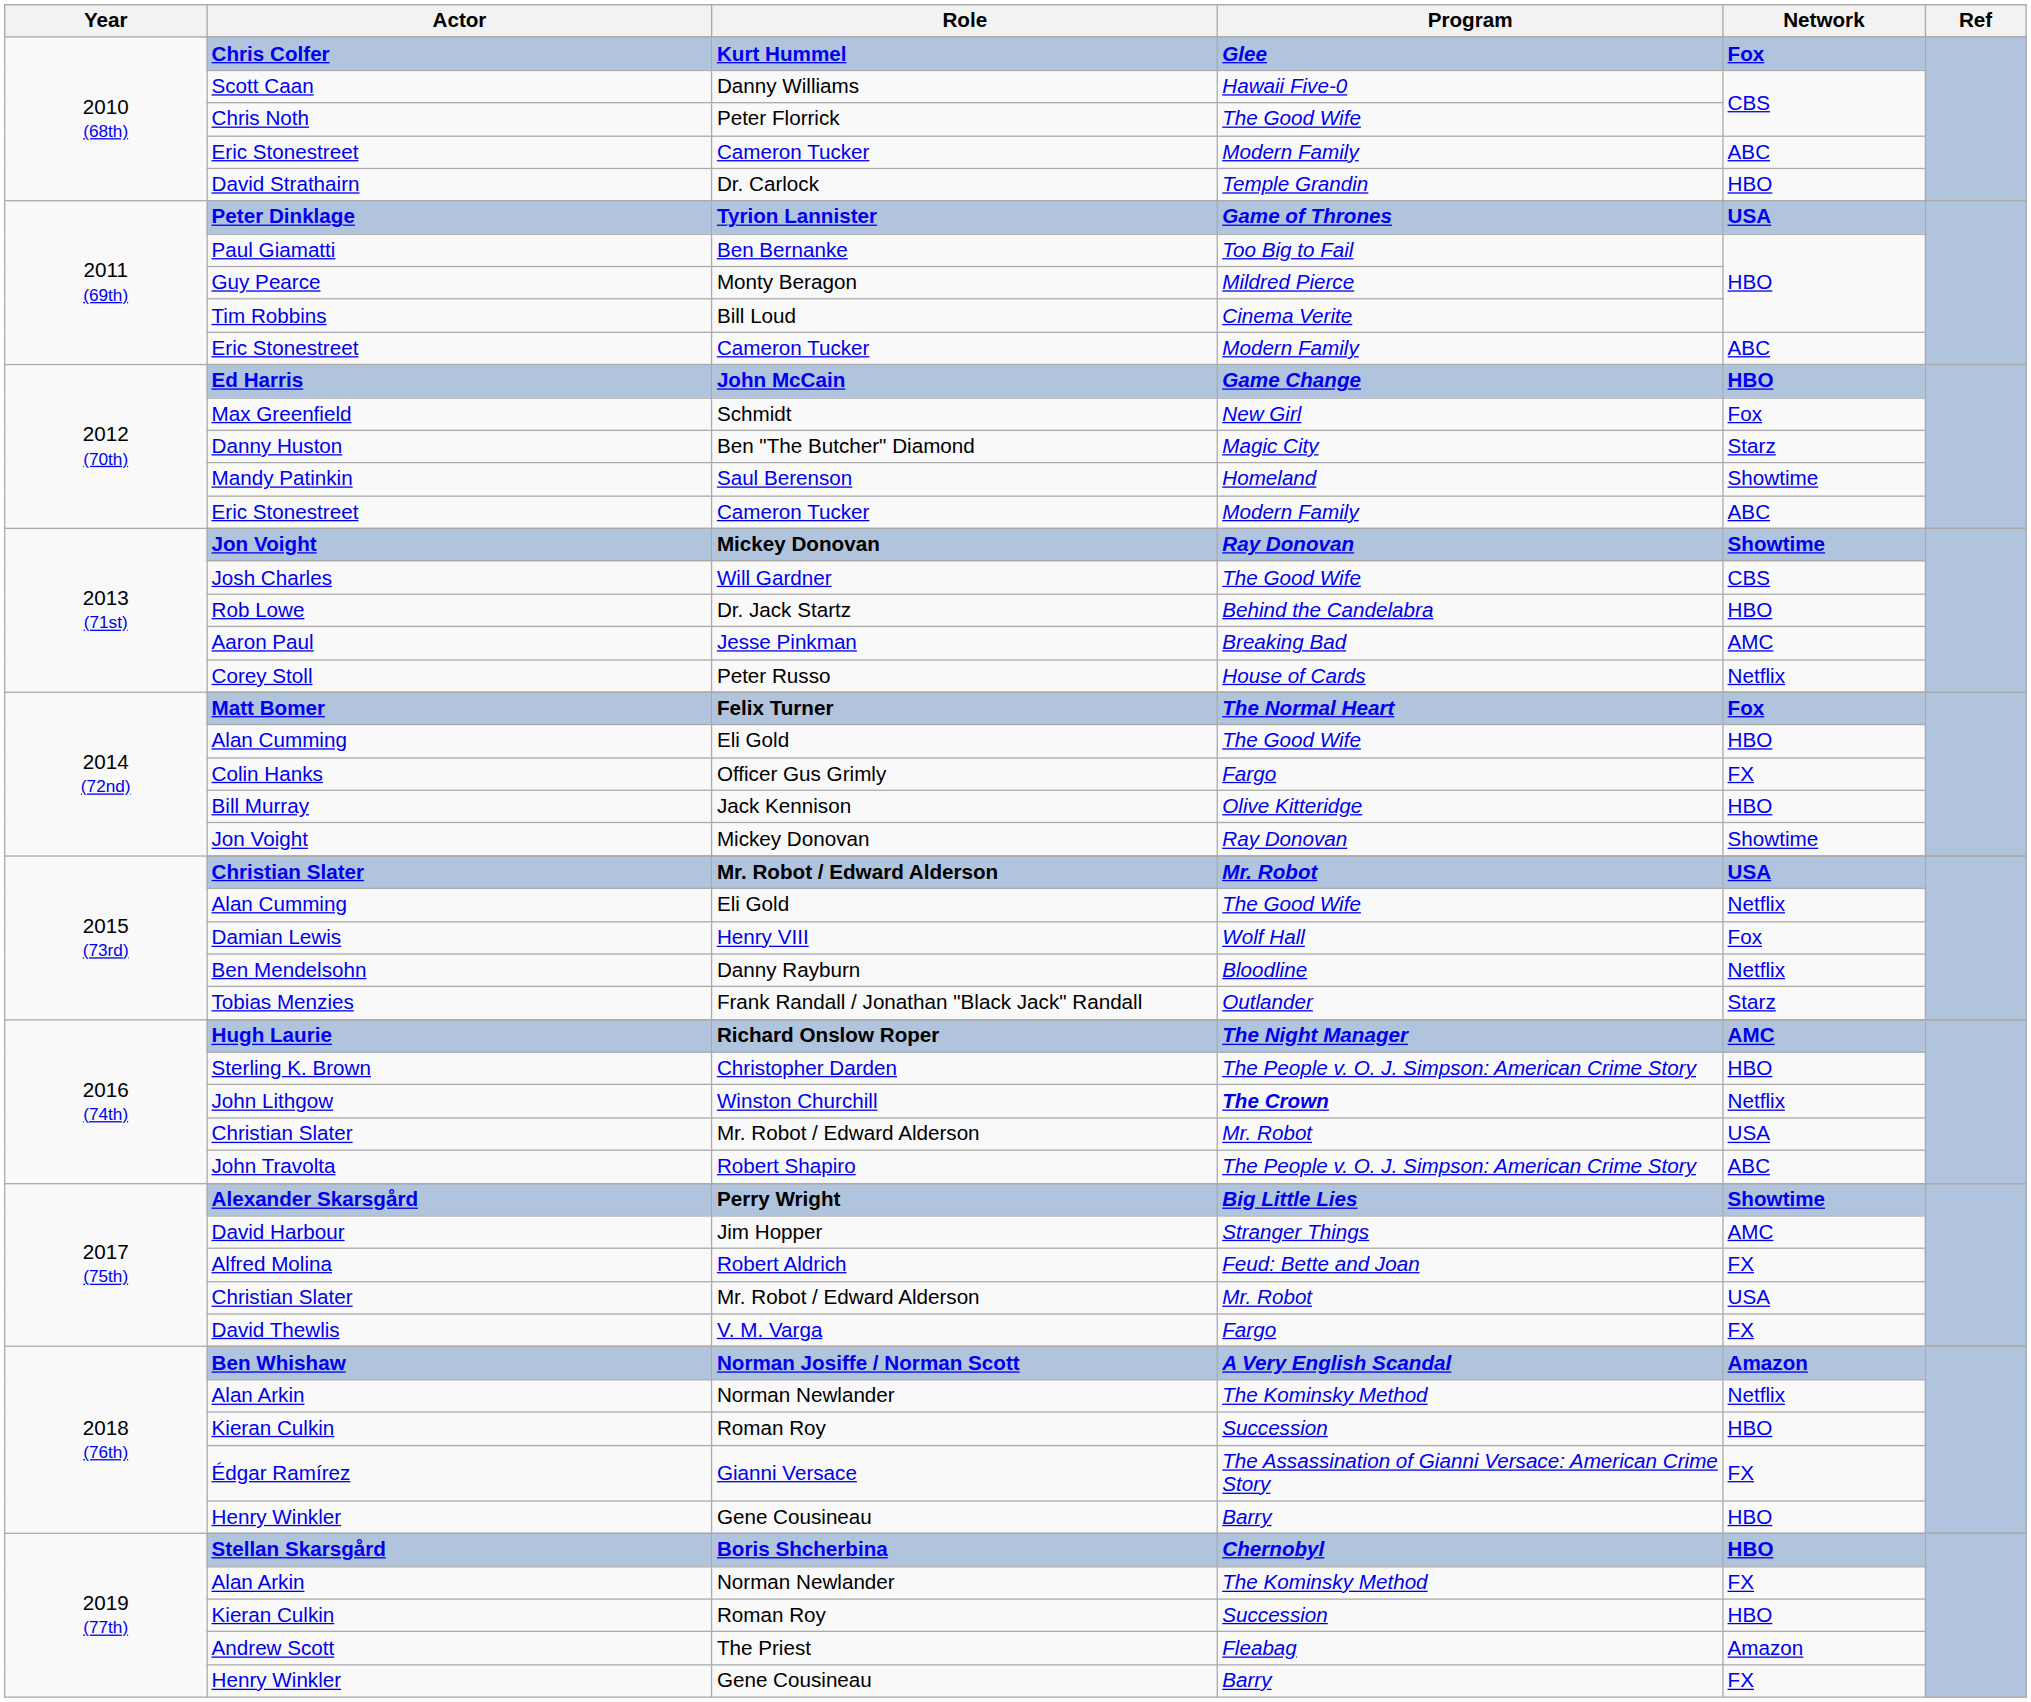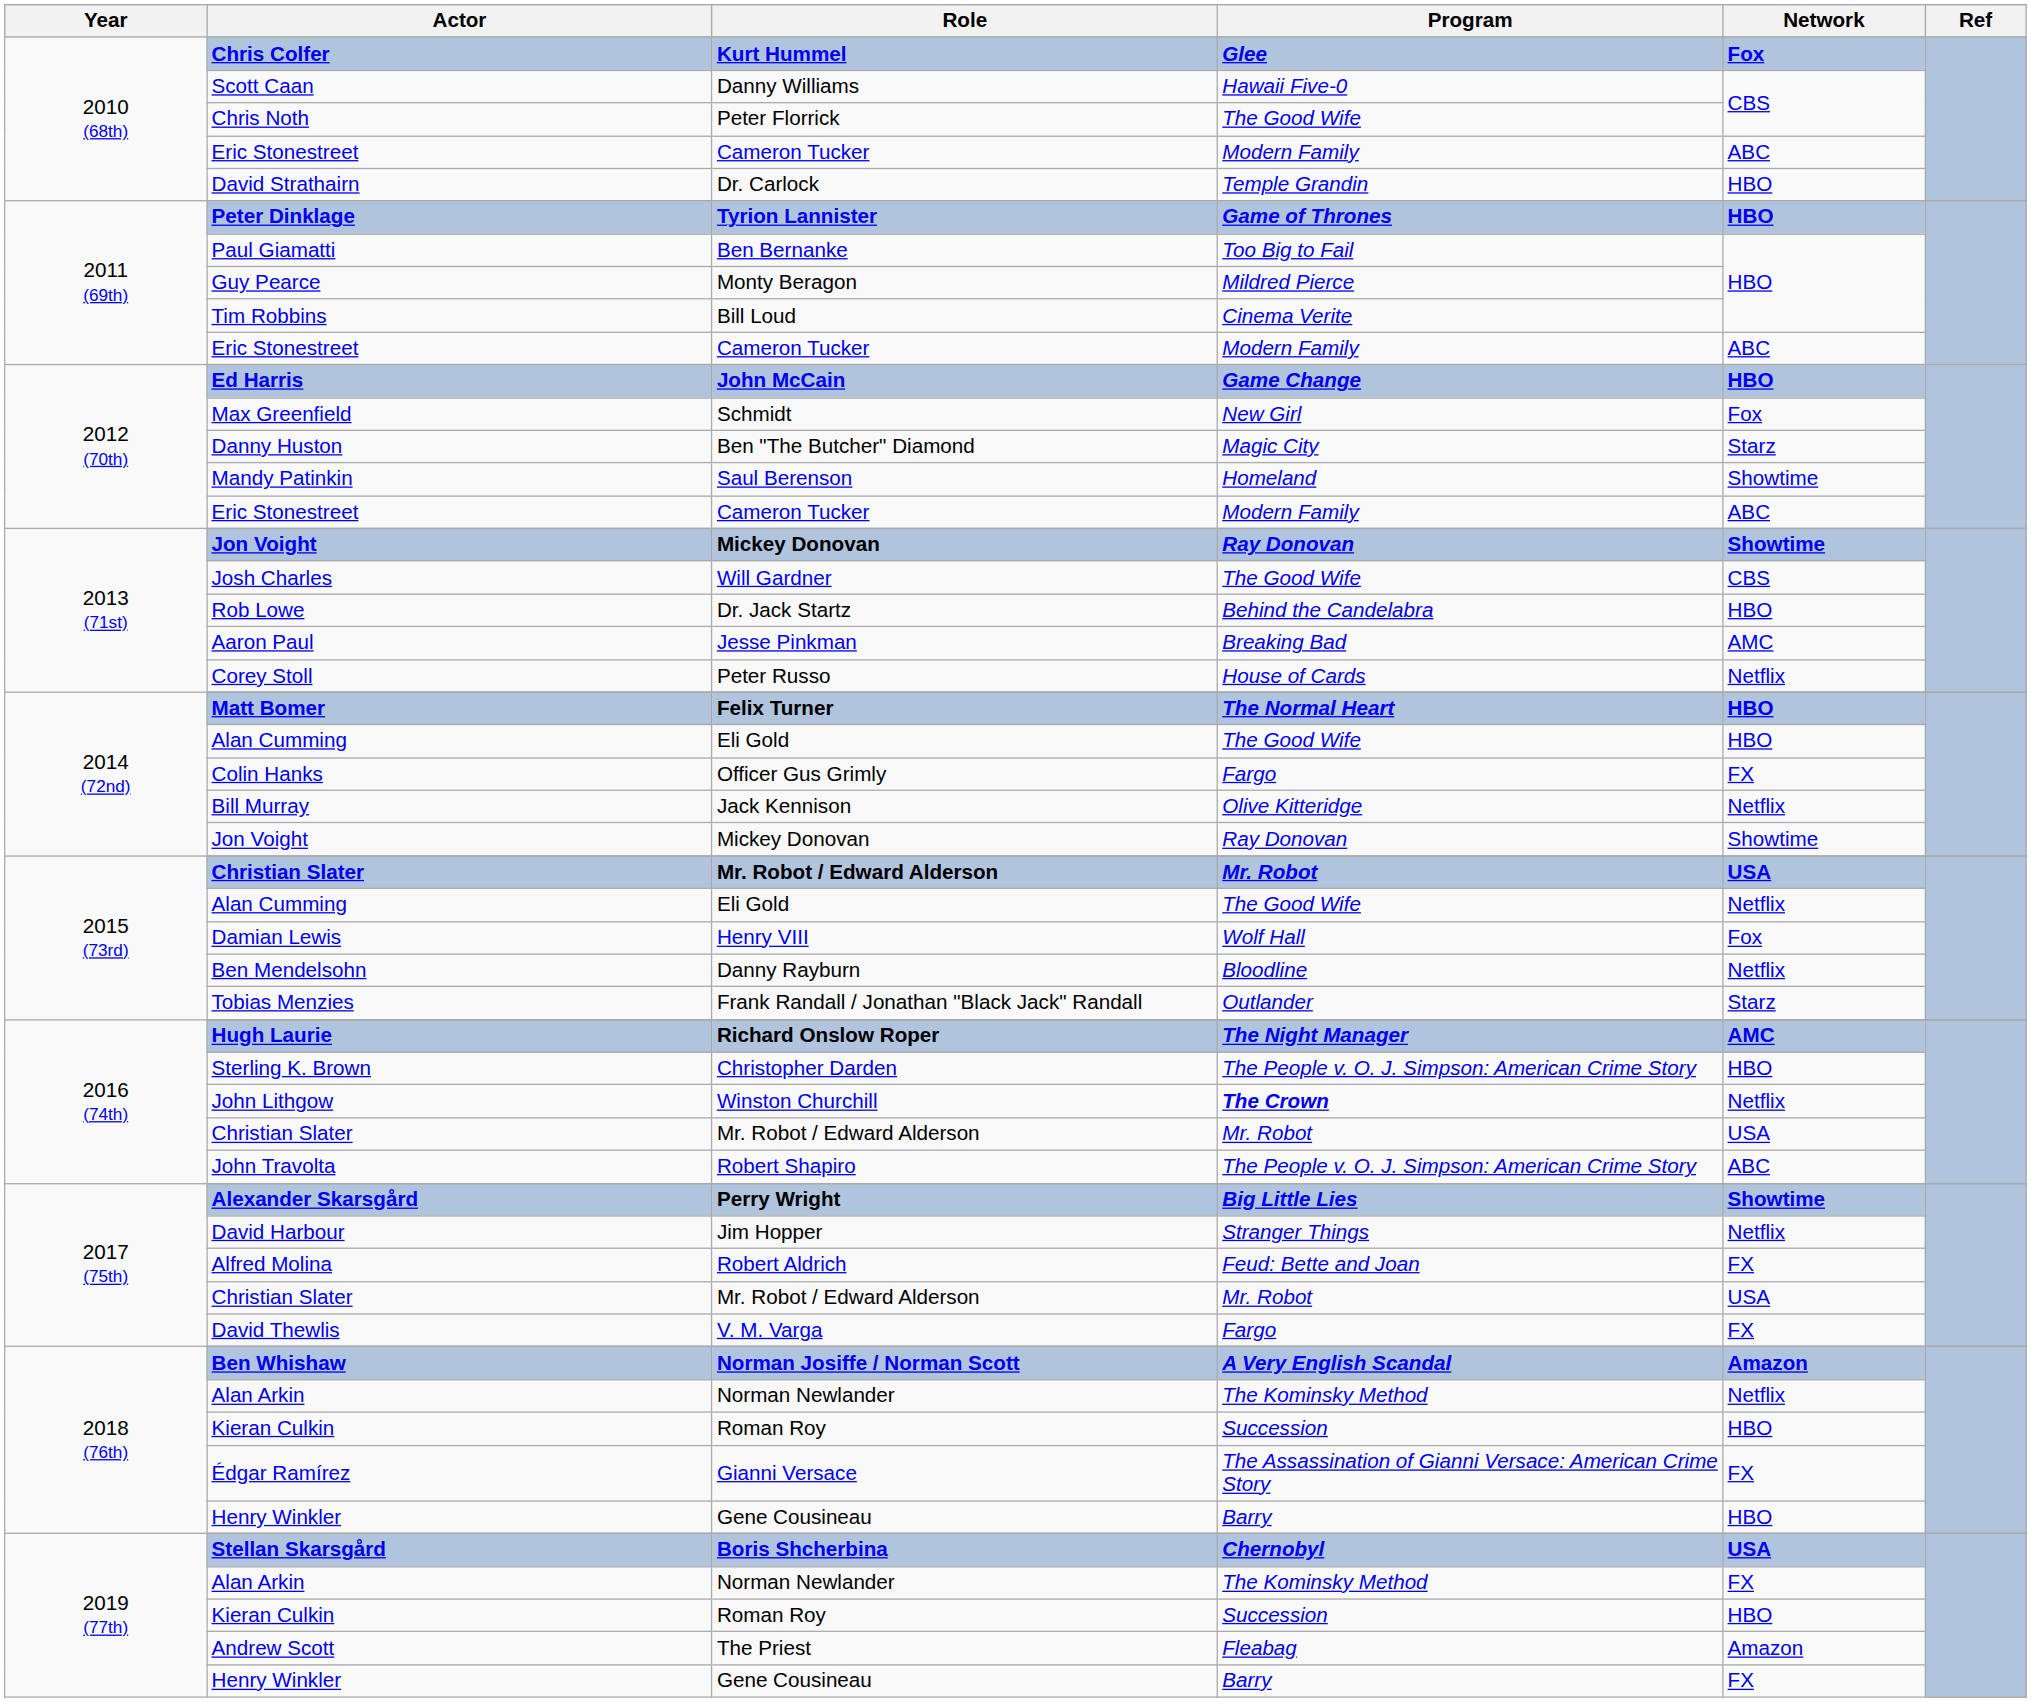Peter Dinklage | Network: USA -> HBO
Matt Bomer | Network: Fox -> HBO
Bill Murray | Network: HBO -> Netflix
David Harbour | Network: AMC -> Netflix
Stellan Skarsgård | Network: HBO -> USA
